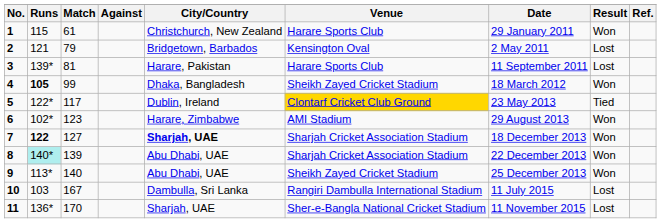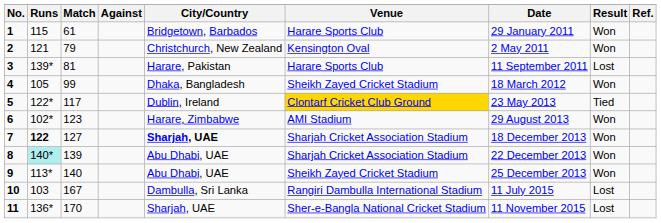1 | City/Country: Christchurch, New Zealand -> Bridgetown, Barbados
2 | City/Country: Bridgetown, Barbados -> Christchurch, New Zealand
2 | Result: Lost -> Won
4 | Runs: bold -> normal
